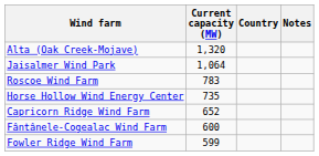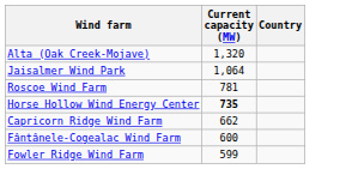- column: Notes
Roscoe Wind Farm | Current capacity (MW): 783 -> 781
Horse Hollow Wind Energy Center | Current capacity (MW): normal -> bold
Capricorn Ridge Wind Farm | Current capacity (MW): 652 -> 662
